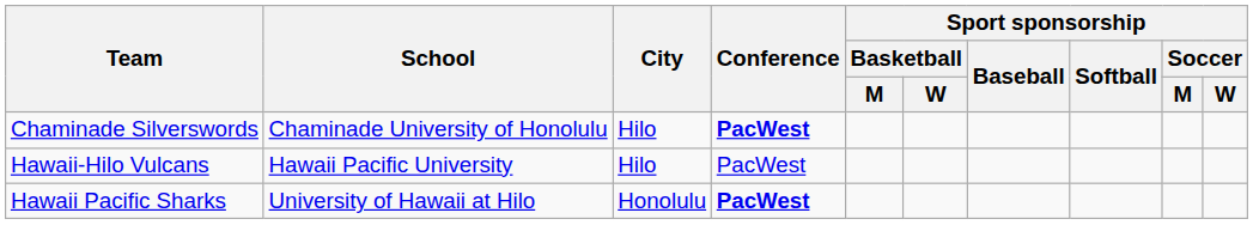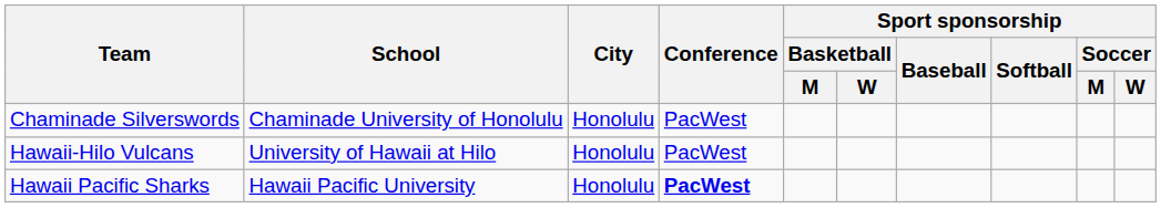Chaminade Silverswords | City: Hilo -> Honolulu
Chaminade Silverswords | Conference: bold -> normal
Hawaii-Hilo Vulcans | School: Hawaii Pacific University -> University of Hawaii at Hilo
Hawaii-Hilo Vulcans | City: Hilo -> Honolulu
Hawaii Pacific Sharks | School: University of Hawaii at Hilo -> Hawaii Pacific University
